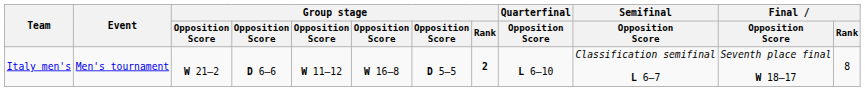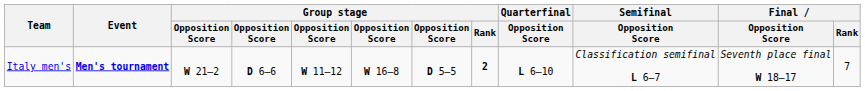Italy men's | Event: normal -> bold
Italy men's | Final / Rank: 8 -> 7
